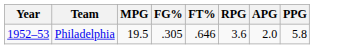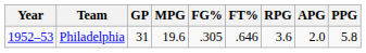+ column: GP | 31
Philadelphia | MPG: 19.5 -> 19.6
